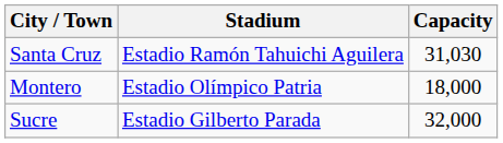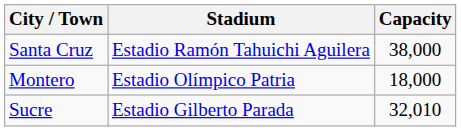Santa Cruz | Capacity: 31,030 -> 38,000
Sucre | Capacity: 32,000 -> 32,010
